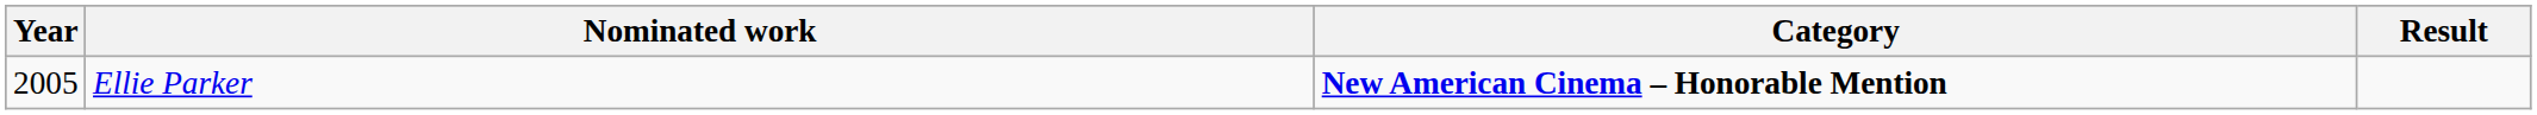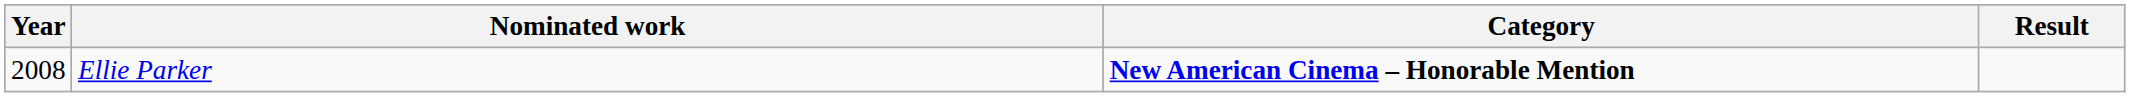Ellie Parker | Year: 2005 -> 2008
